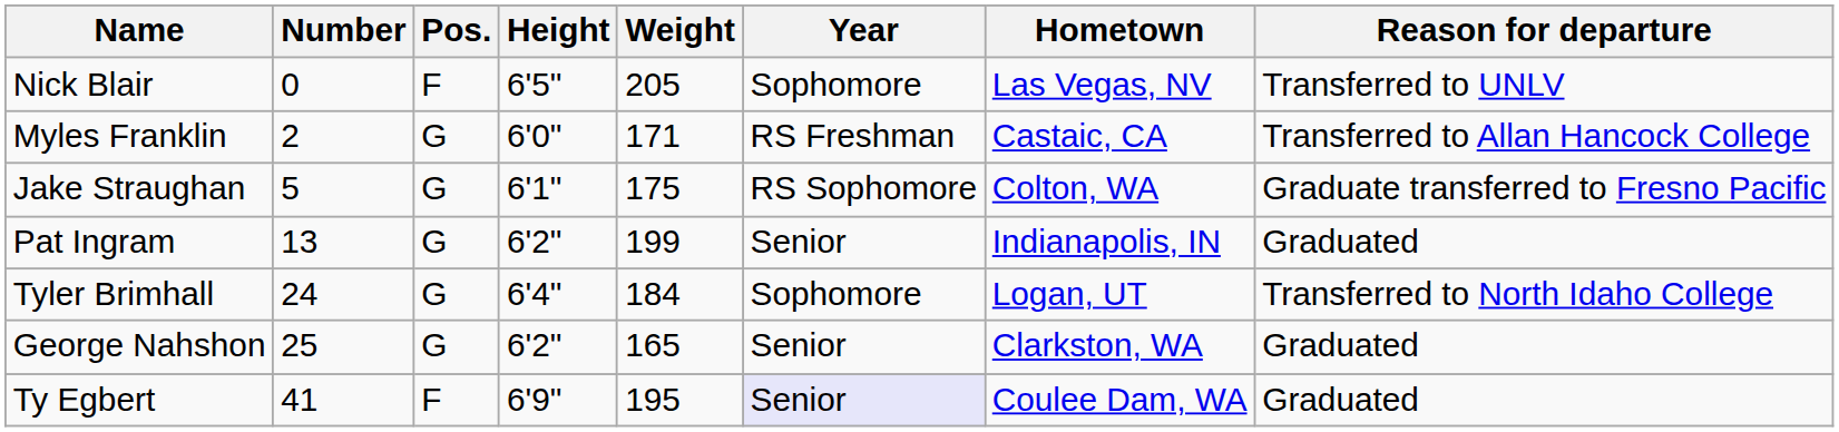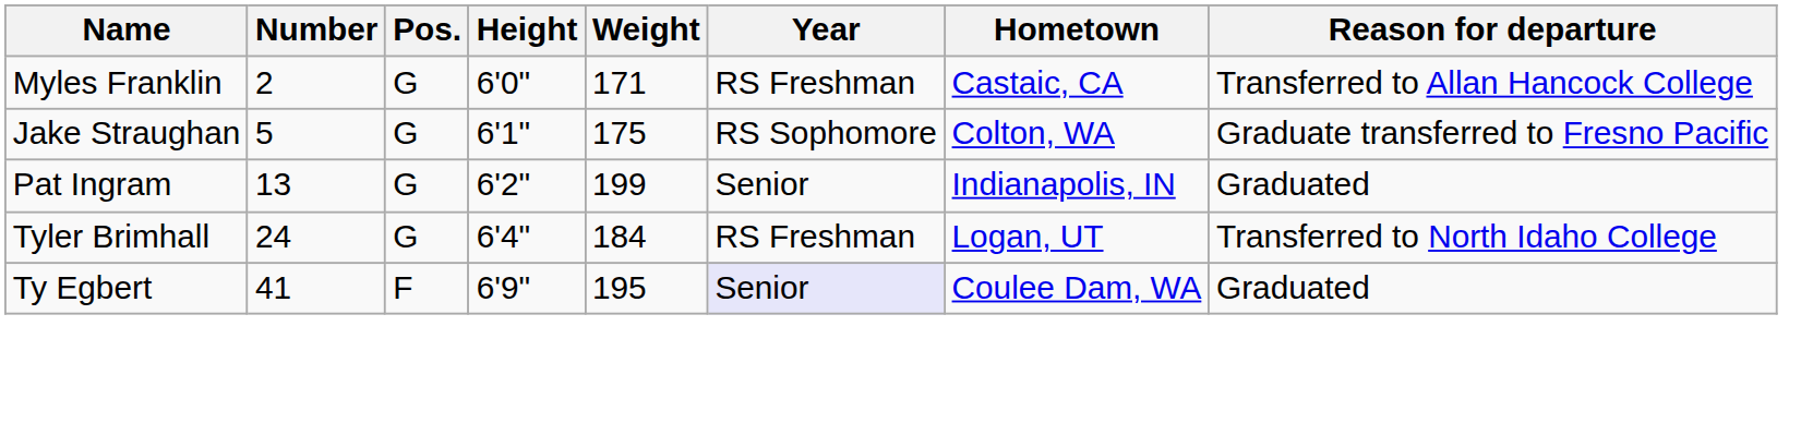- row: Nick Blair | 0 | F | 6'5" | 205 | Sophomore | Las Vegas, NV | Transferred to UNLV
Tyler Brimhall | Year: Sophomore -> RS Freshman
- row: George Nahshon | 25 | G | 6'2" | 165 | Senior | Clarkston, WA | Graduated
